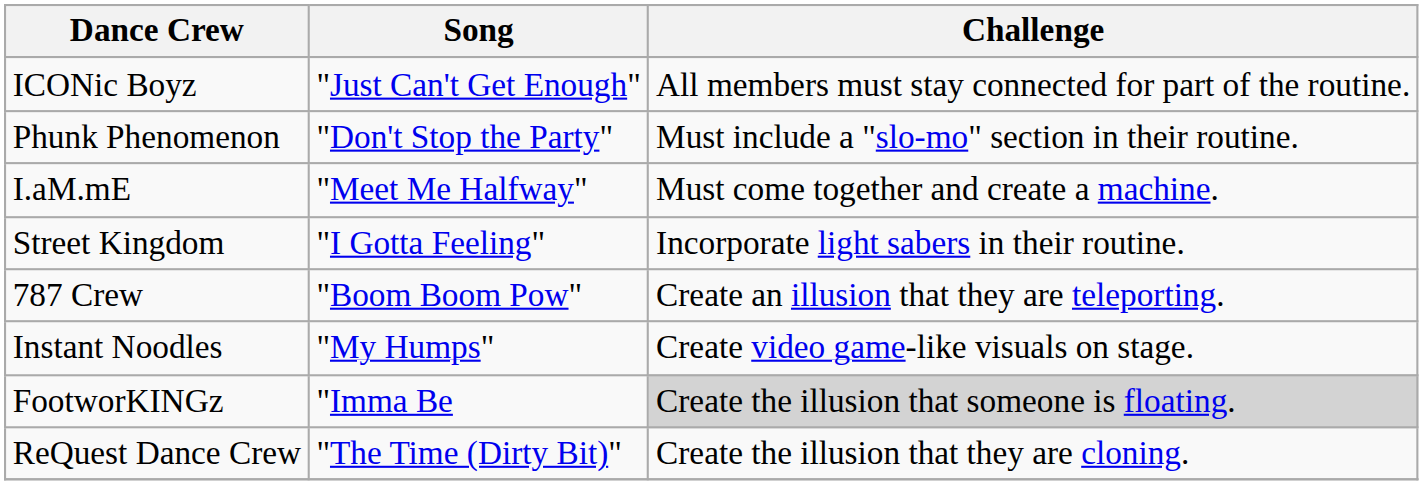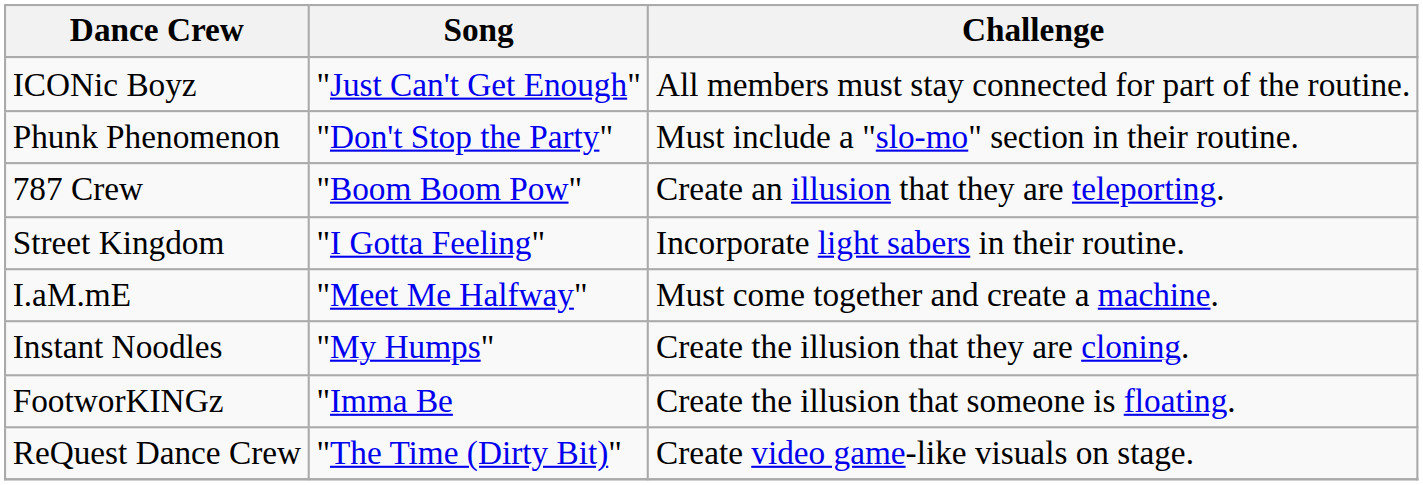rows swapped: I.aM.mE <-> 787 Crew
Instant Noodles | Challenge: Create video game-like visuals on stage. -> Create the illusion that they are cloning.
FootworKINGz | Challenge: lightgrey background -> no background
ReQuest Dance Crew | Challenge: Create the illusion that they are cloning. -> Create video game-like visuals on stage.
